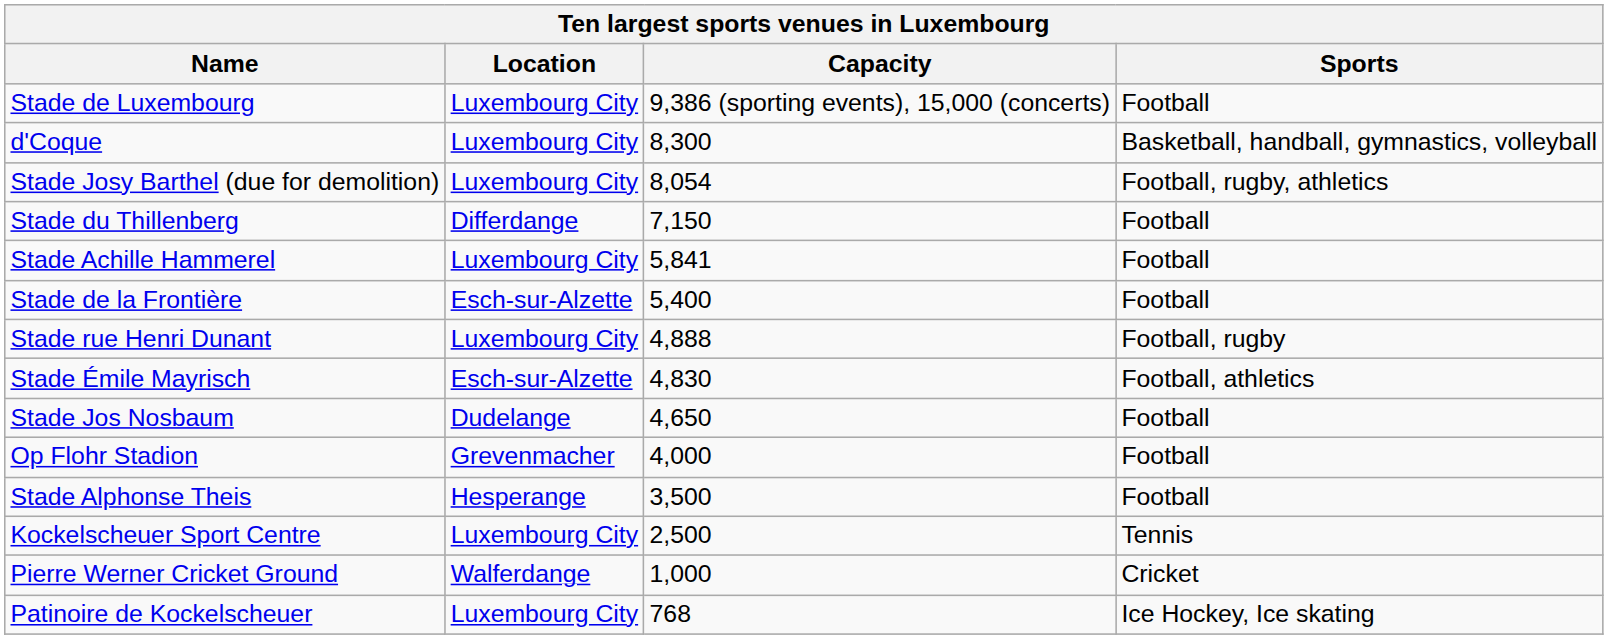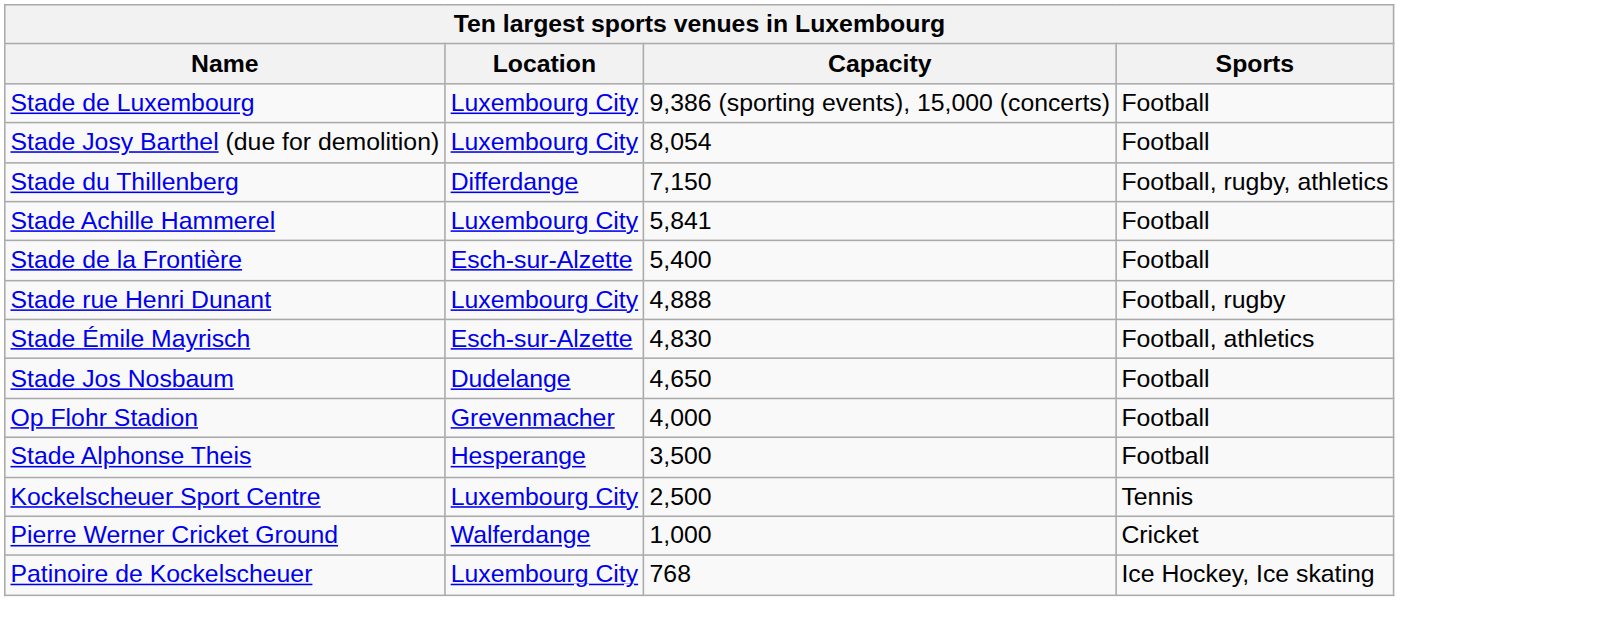- row: d'Coque | Luxembourg City | 8,300 | Basketball, handball, gymnastics, volleyball
Stade Josy Barthel (due for demolition) | Sports: Football, rugby, athletics -> Football
Stade du Thillenberg | Sports: Football -> Football, rugby, athletics
